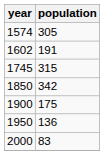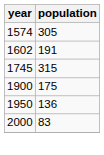- row: 1850 | 342
